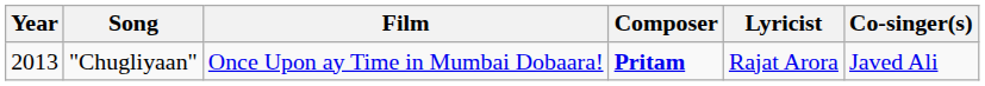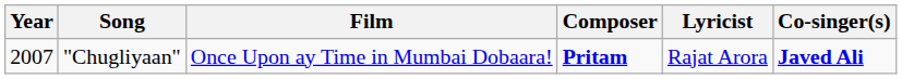"Chugliyaan" | Year: 2013 -> 2007
"Chugliyaan" | Co-singer(s): normal -> bold
